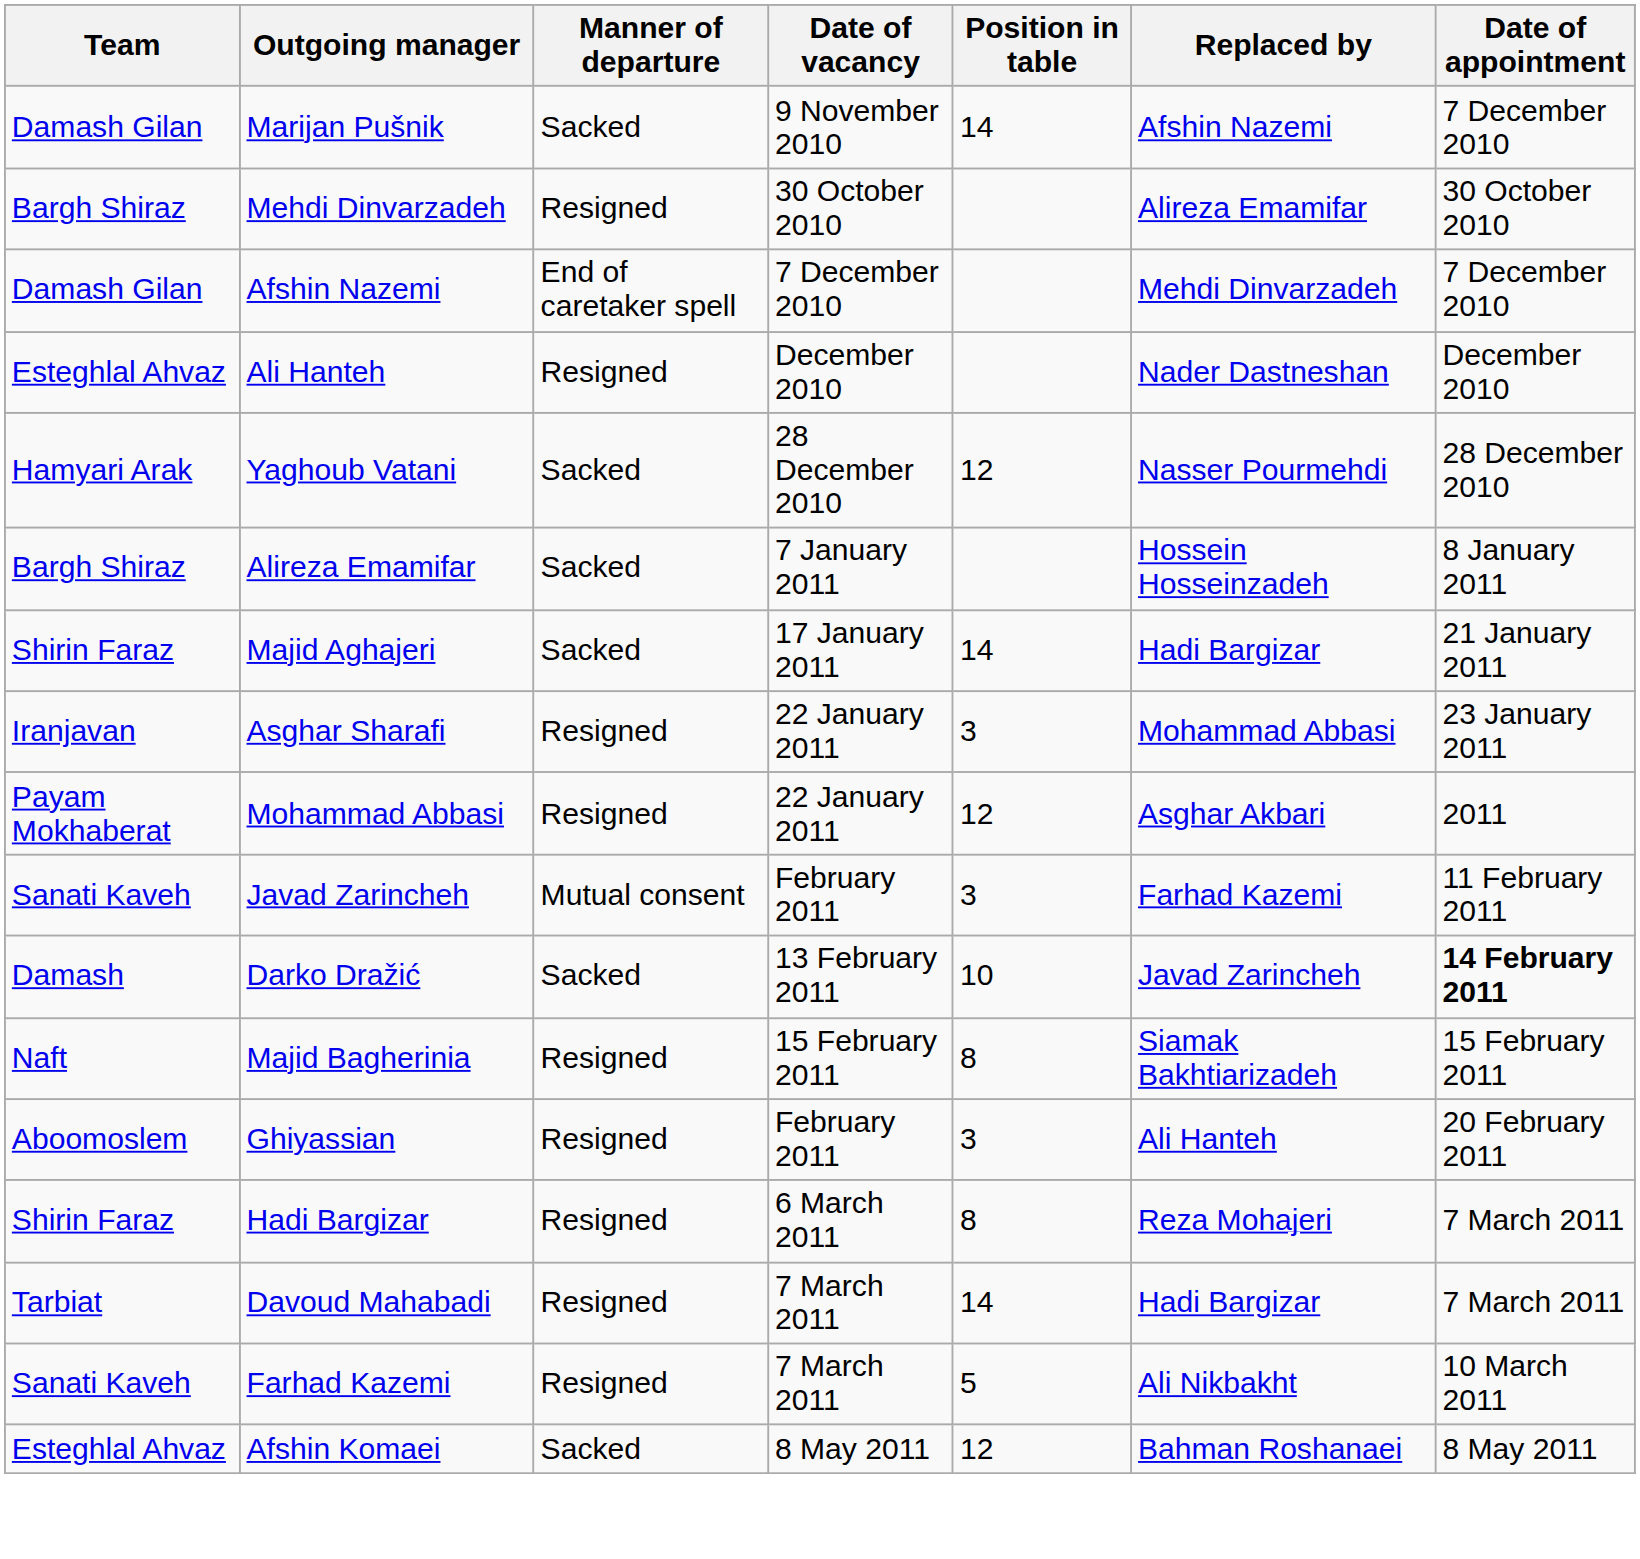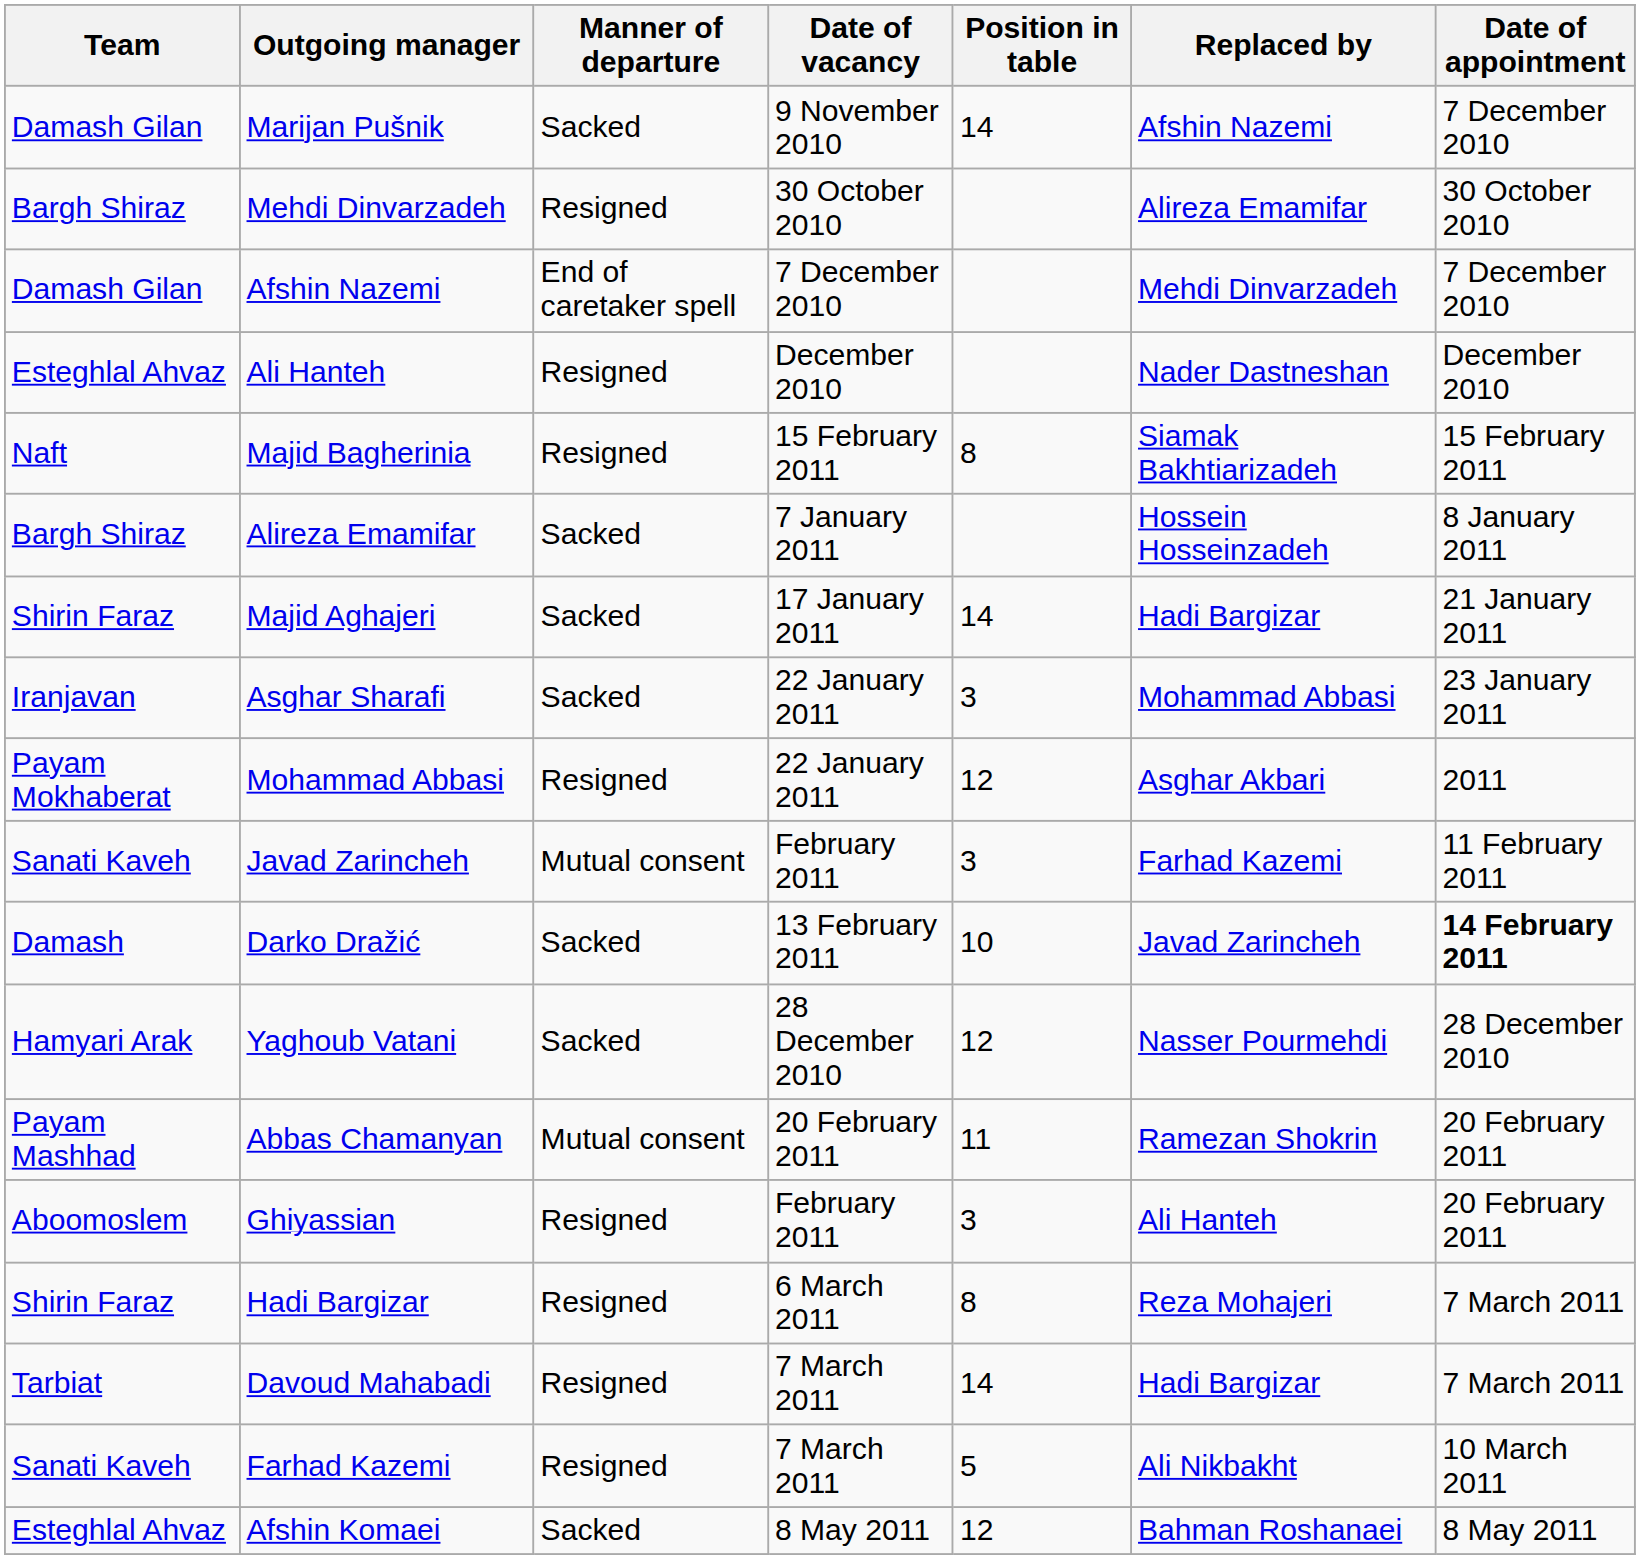rows swapped: Yaghoub Vatani <-> Majid Bagherinia
Asghar Sharafi | Manner of departure: Resigned -> Sacked
+ row: Payam Mashhad | Abbas Chamanyan | Mutual consent | 20 February 2011 | 11 | Ramezan Shokrin | 20 February 2011
